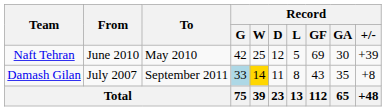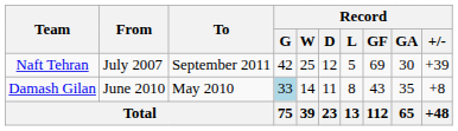Naft Tehran | From: June 2010 -> July 2007
Naft Tehran | To: May 2010 -> September 2011
Damash Gilan | From: July 2007 -> June 2010
Damash Gilan | To: September 2011 -> May 2010
Damash Gilan | Record / W: gold background -> no background
